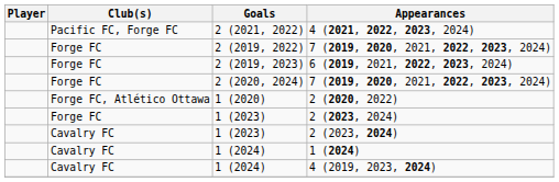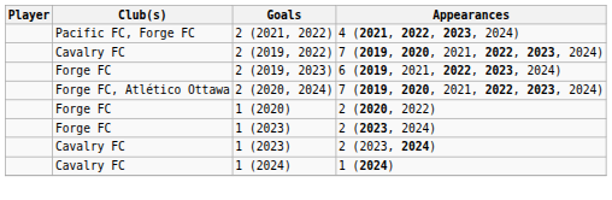2 (2019, 2022) | Club(s): Forge FC -> Cavalry FC
2 (2020, 2024) | Club(s): Forge FC -> Forge FC, Atlético Ottawa
1 (2020) | Club(s): Forge FC, Atlético Ottawa -> Forge FC
- row: Cavalry FC | 1 (2024) | 4 (2019, 2023, 2024)
